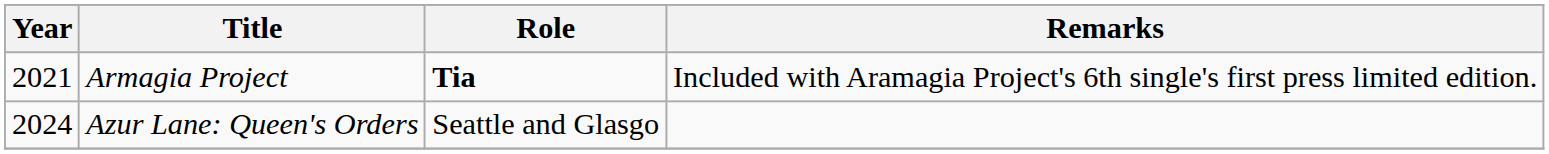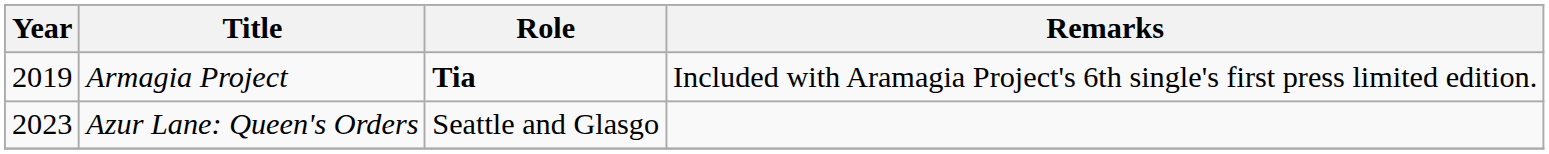Armagia Project | Year: 2021 -> 2019
Azur Lane: Queen's Orders | Year: 2024 -> 2023
